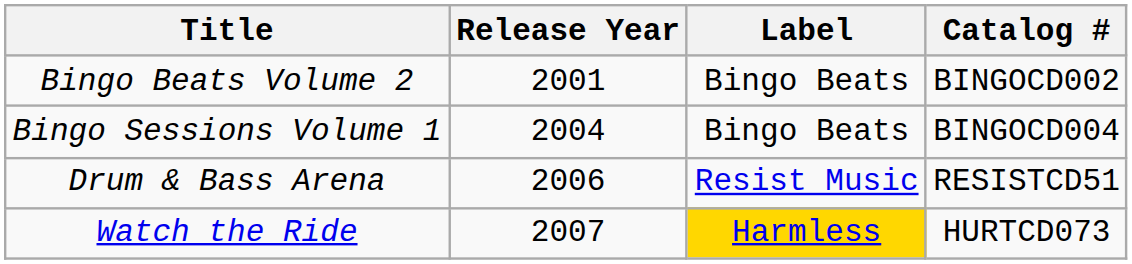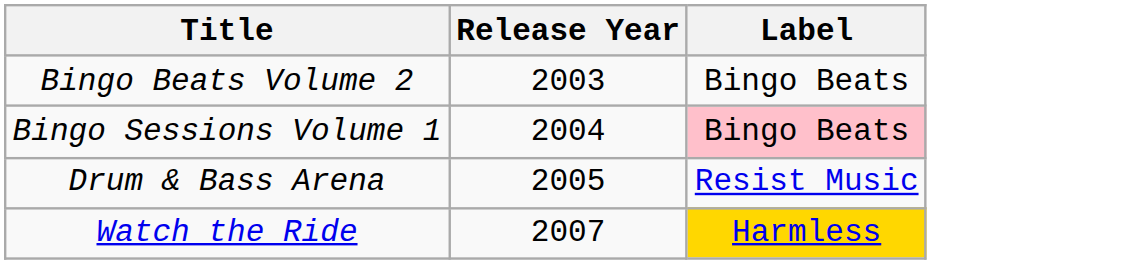- column: Catalog # | BINGOCD002 | BINGOCD004 | RESISTCD51 | HURTCD073
Bingo Beats Volume 2 | Release Year: 2001 -> 2003
Bingo Sessions Volume 1 | Label: no background -> pink background
Drum & Bass Arena | Release Year: 2006 -> 2005
